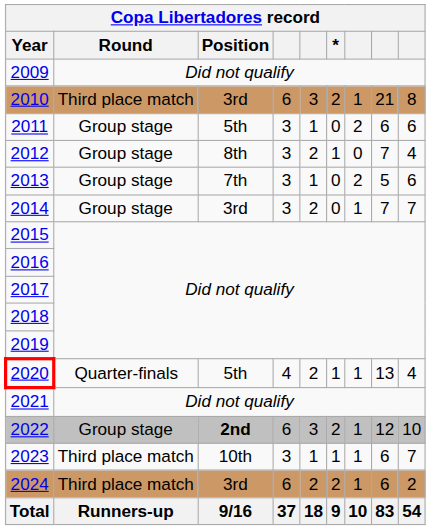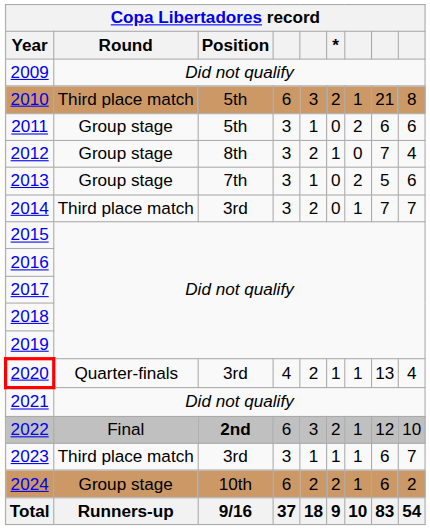2010 | Position: 3rd -> 5th
2014 | Round: Group stage -> Third place match
2020 | Position: 5th -> 3rd
2022 | Round: Group stage -> Final
2023 | Position: 10th -> 3rd
2024 | Round: Third place match -> Group stage
2024 | Position: 3rd -> 10th
